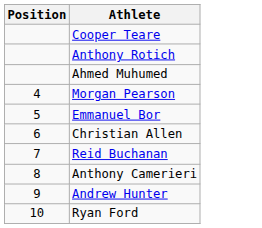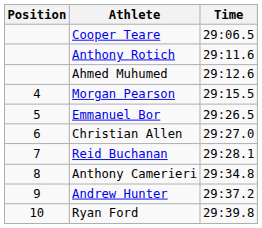+ column: Time | 29:06.5 | 29:11.6 | 29:12.6 | 29:15.5 | 29:26.5 | 29:27.0 | 29:28.1 | 29:34.8 | 29:37.2 | 29:39.8
